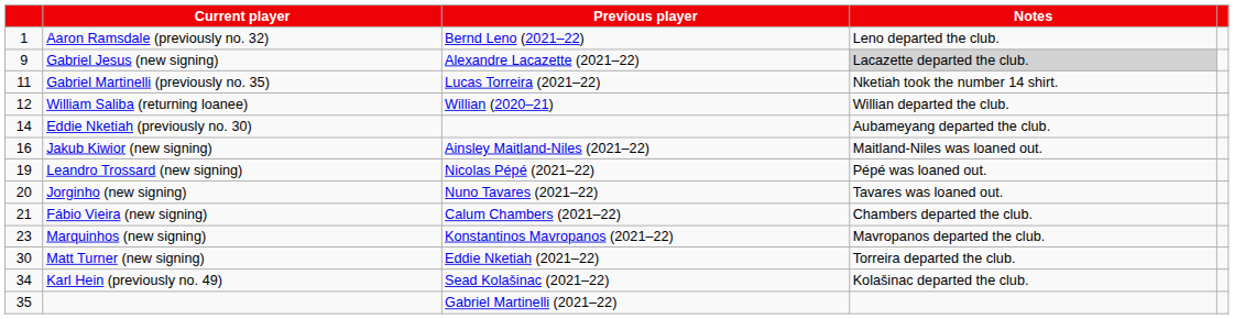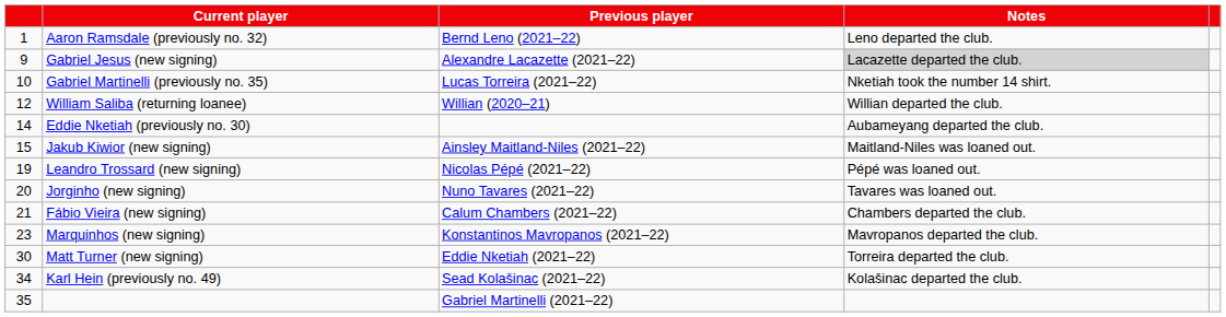Gabriel Martinelli (previously no. 35) | column 1: 11 -> 10
Jakub Kiwior (new signing) | column 1: 16 -> 15
